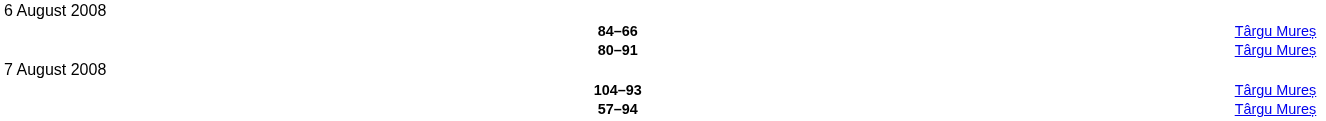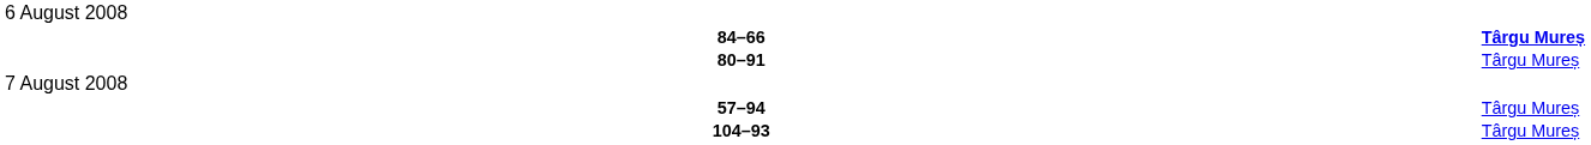84–66 | column 6: normal -> bold
rows swapped: 104–93 <-> 57–94
